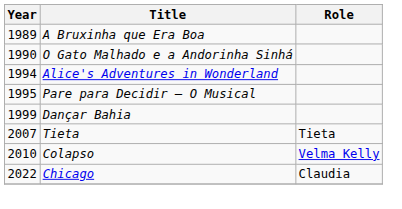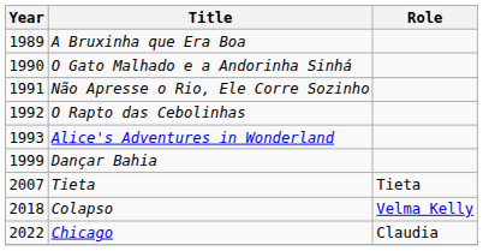+ row: 1991 | Não Apresse o Rio, Ele Corre Sozinho
+ row: 1992 | O Rapto das Cebolinhas
Alice's Adventures in Wonderland | Year: 1994 -> 1993
- row: 1995 | Pare para Decidir – O Musical
Colapso | Year: 2010 -> 2018
